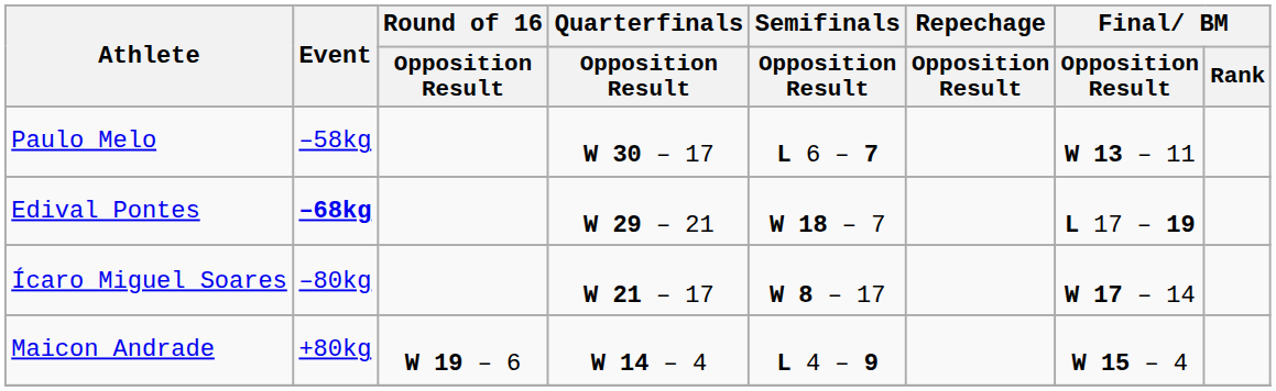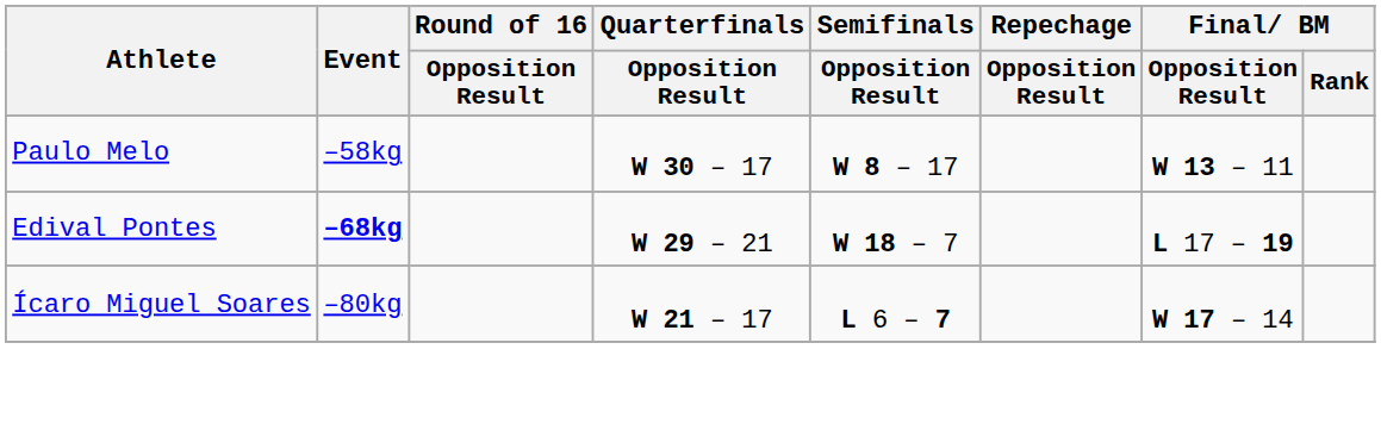Paulo Melo | Semifinals / Opposition Result: L 6 – 7 -> W 8 – 17
Ícaro Miguel Soares | Semifinals / Opposition Result: W 8 – 17 -> L 6 – 7
- row: Maicon Andrade | +80kg | W 19 – 6 | W 14 – 4 | L 4 – 9 | W 15 – 4
